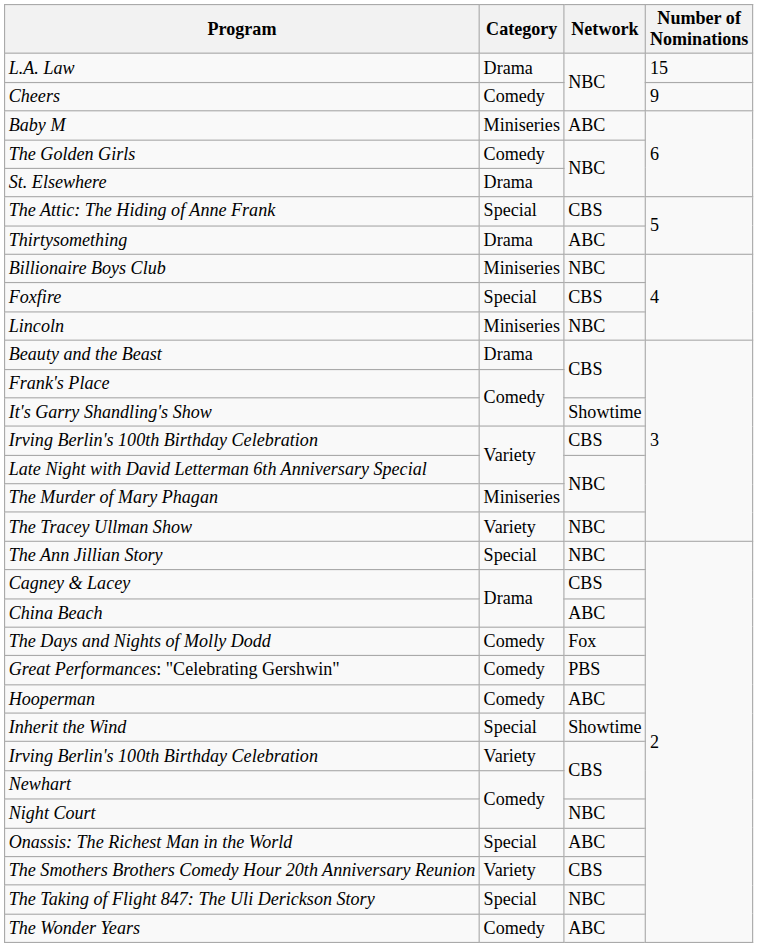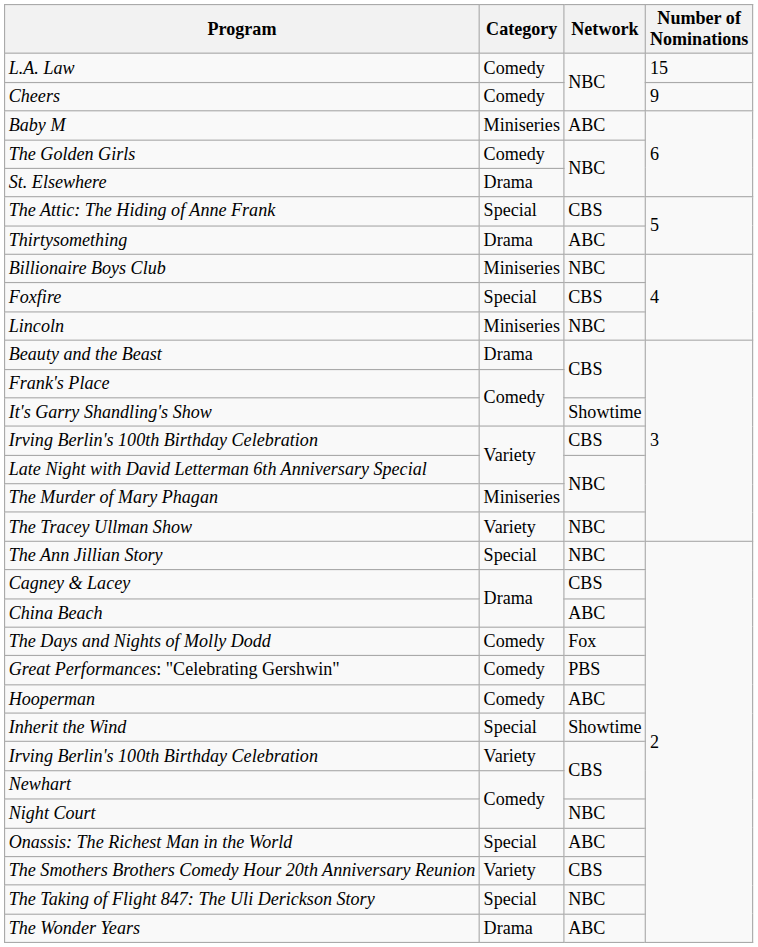L.A. Law | Category: Drama -> Comedy
The Wonder Years | Category: Comedy -> Drama
